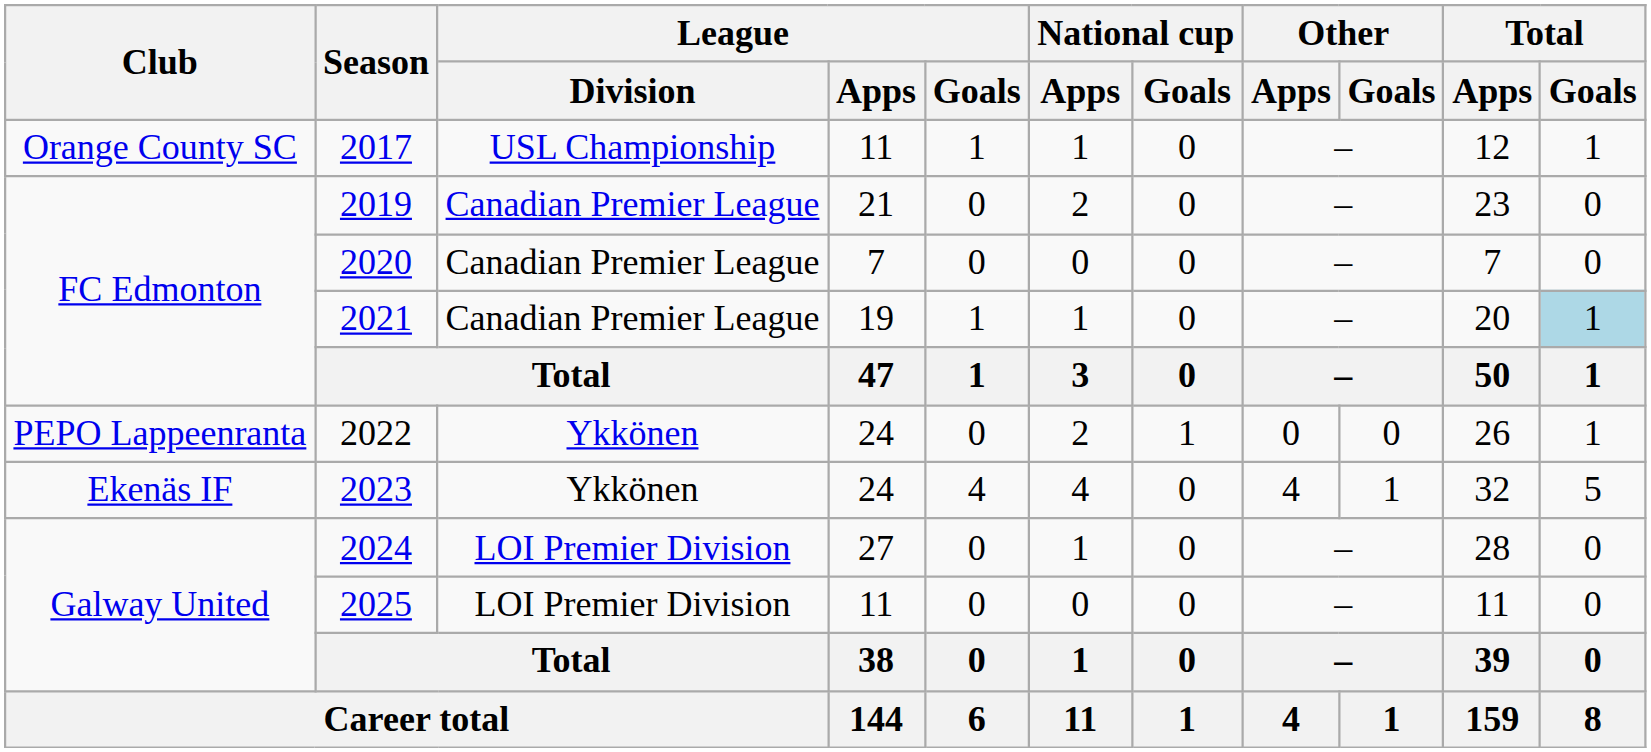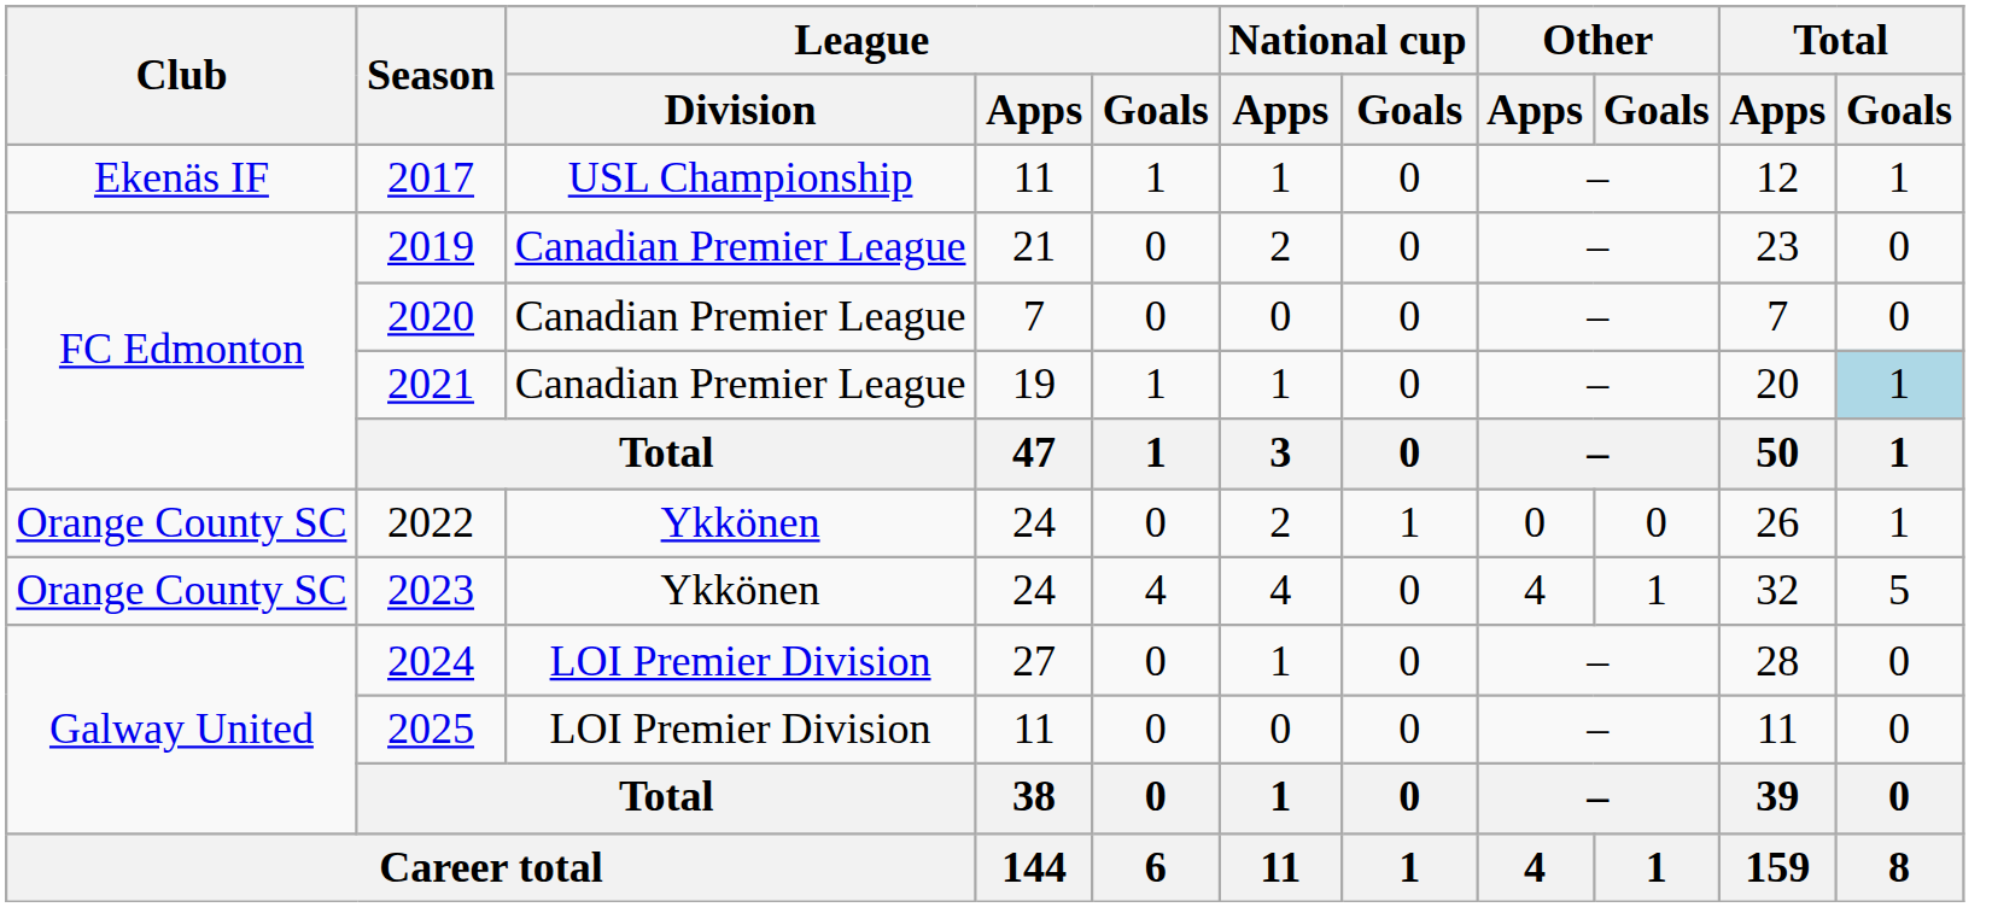2017 | Club: Orange County SC -> Ekenäs IF
2022 | Club: PEPO Lappeenranta -> Orange County SC
2023 | Club: Ekenäs IF -> Orange County SC
